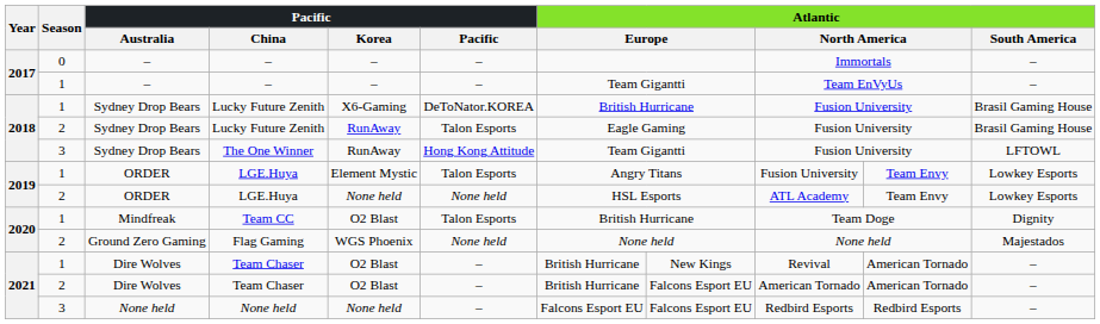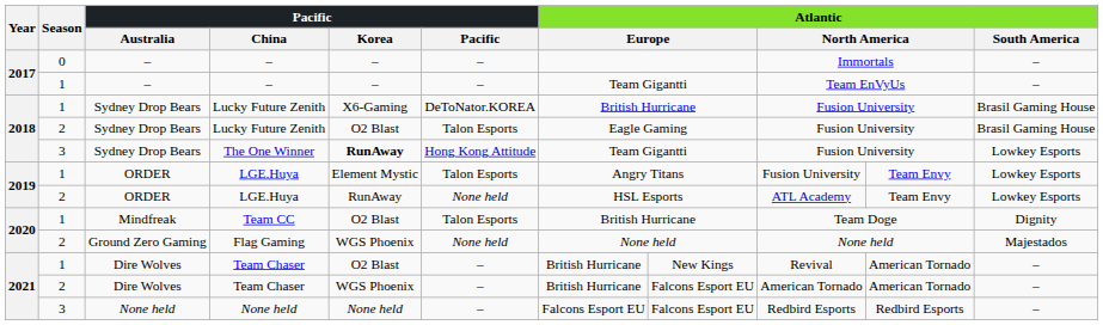2 / Lucky Future Zenith | Pacific / Korea: RunAway -> O2 Blast
The One Winner | Pacific / Korea: normal -> bold
The One Winner | Atlantic / South America: LFTOWL -> Lowkey Esports
2 / LGE.Huya | Pacific / Korea: None held -> RunAway
2 / Team Chaser | Pacific / Korea: O2 Blast -> WGS Phoenix
